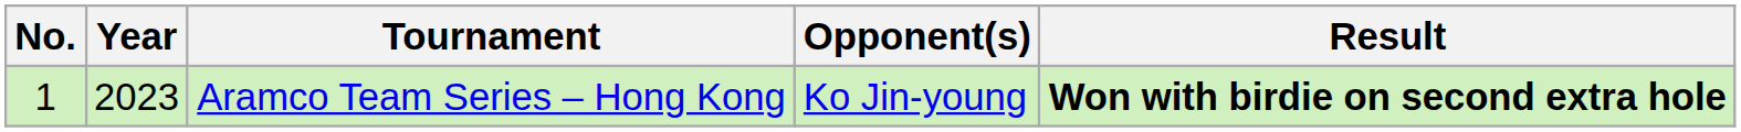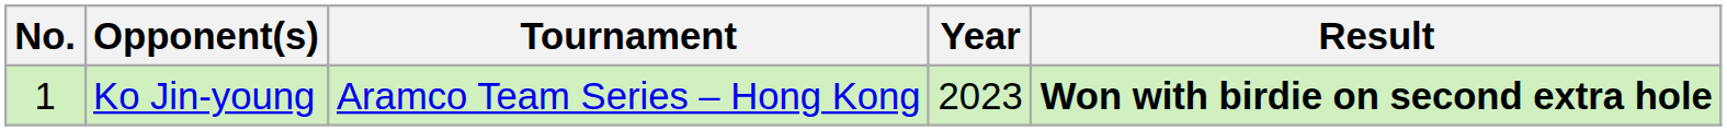columns swapped: Year <-> Opponent(s)
